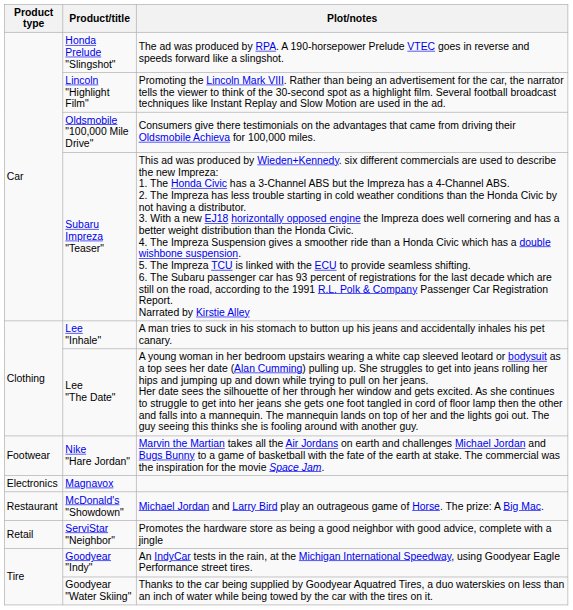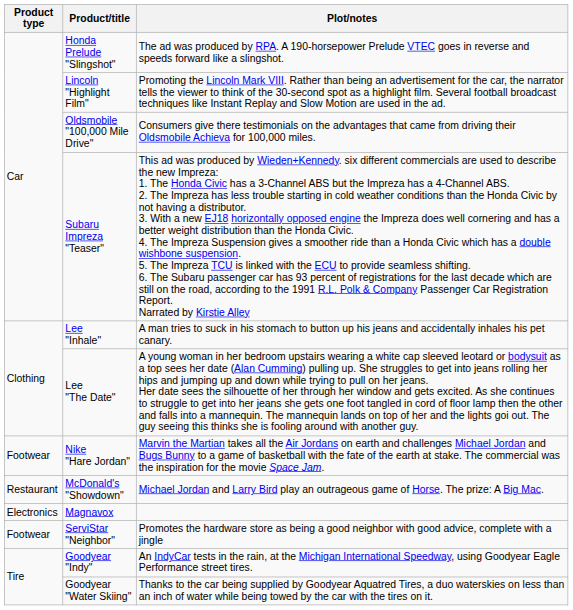rows swapped: Magnavox <-> McDonald's "Showdown"
ServiStar "Neighbor" | Product type: Retail -> Footwear
